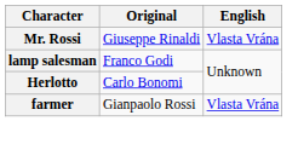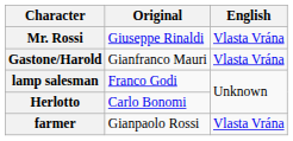+ row: Gastone/Harold | Gianfranco Mauri | Vlasta Vrána
